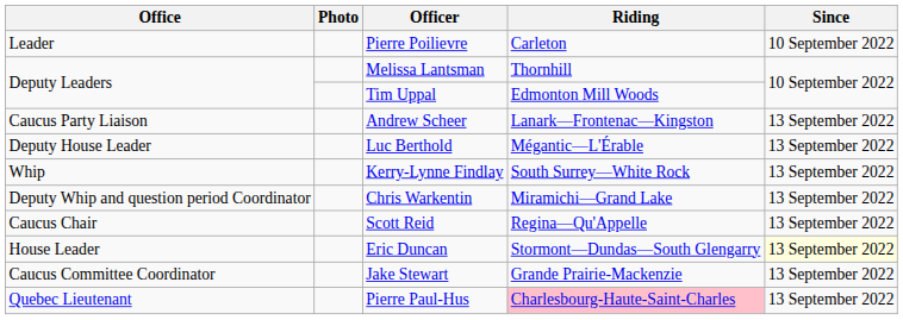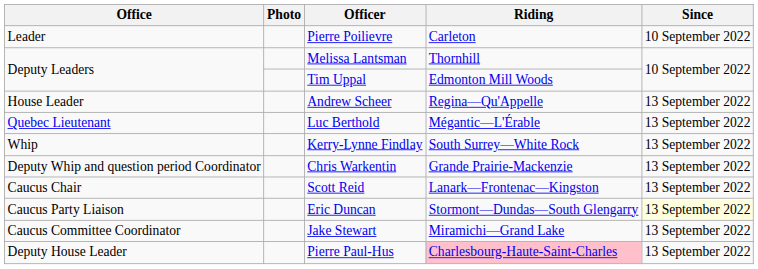Andrew Scheer | Office: Caucus Party Liaison -> House Leader
Andrew Scheer | Riding: Lanark—Frontenac—Kingston -> Regina—Qu'Appelle
Luc Berthold | Office: Deputy House Leader -> Quebec Lieutenant
Chris Warkentin | Riding: Miramichi—Grand Lake -> Grande Prairie-Mackenzie
Scott Reid | Riding: Regina—Qu'Appelle -> Lanark—Frontenac—Kingston
Eric Duncan | Office: House Leader -> Caucus Party Liaison
Jake Stewart | Riding: Grande Prairie-Mackenzie -> Miramichi—Grand Lake
Pierre Paul-Hus | Office: Quebec Lieutenant -> Deputy House Leader
